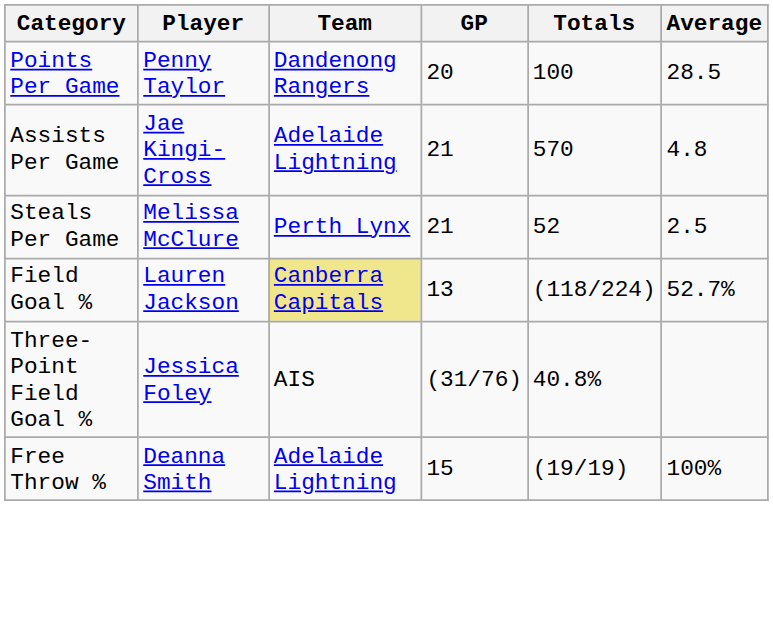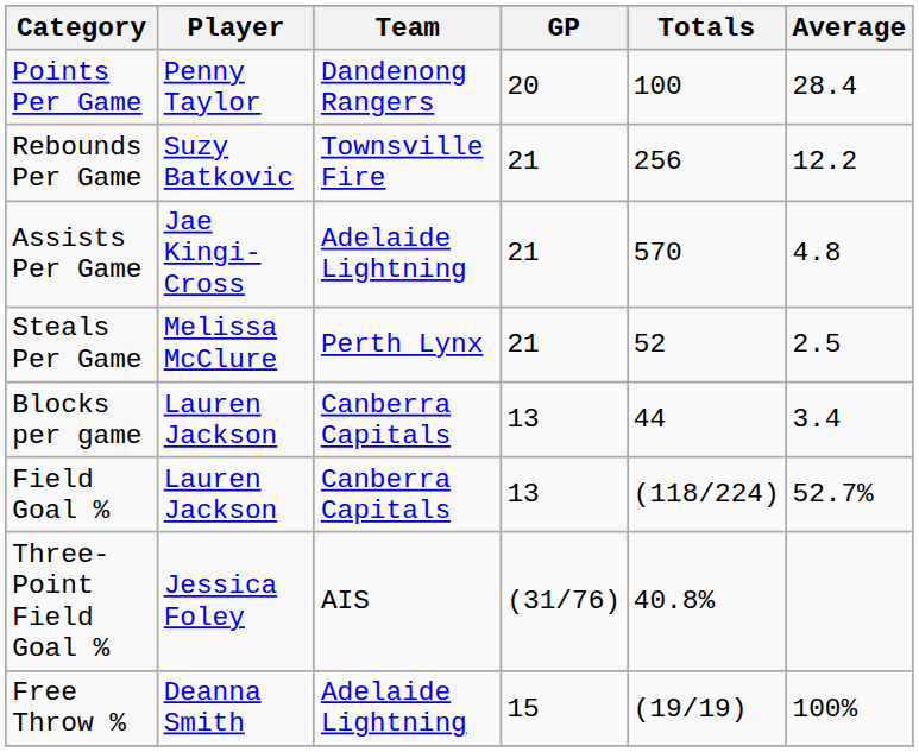Points Per Game | Average: 28.5 -> 28.4
+ row: Rebounds Per Game | Suzy Batkovic | Townsville Fire | 21 | 256 | 12.2
+ row: Blocks per game | Lauren Jackson | Canberra Capitals | 13 | 44 | 3.4
Field Goal % | Team: khaki background -> no background
